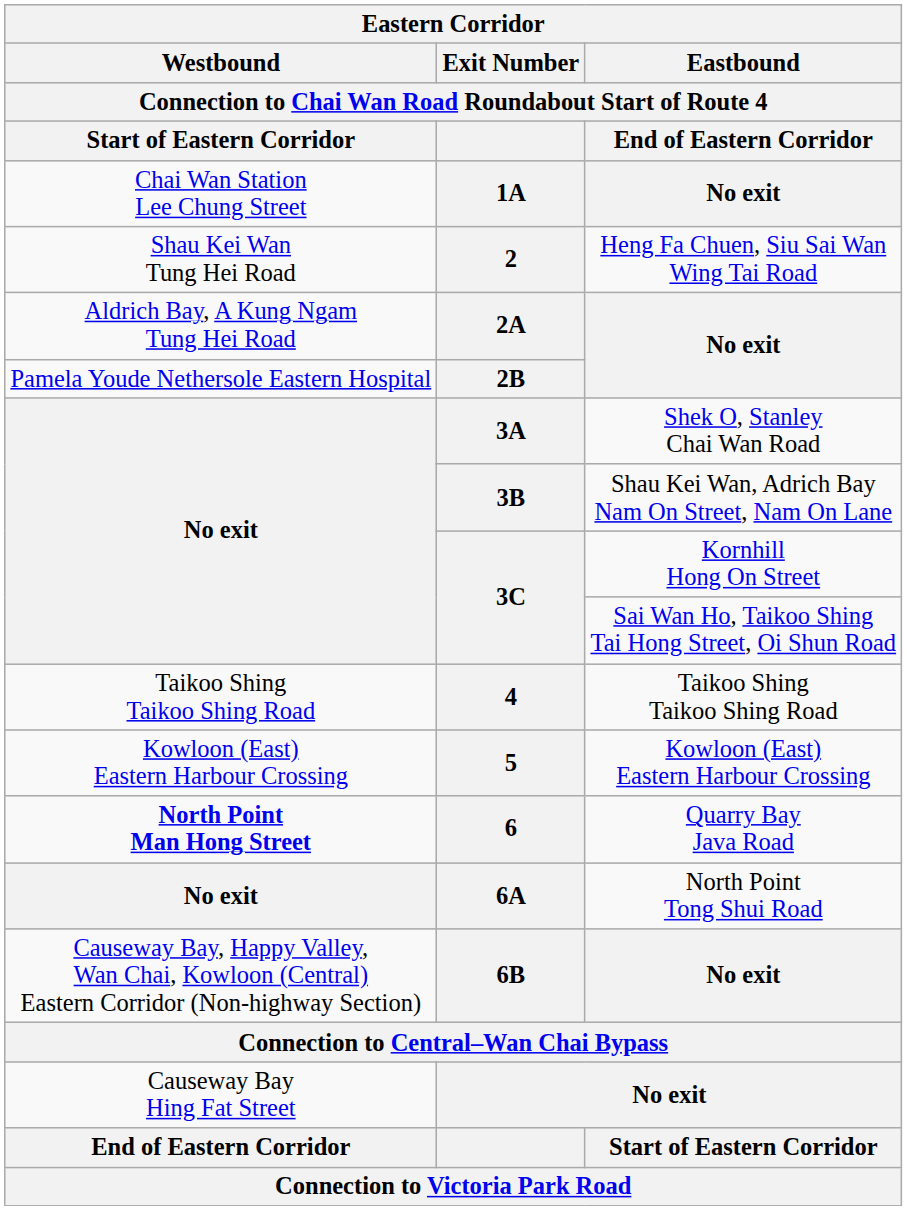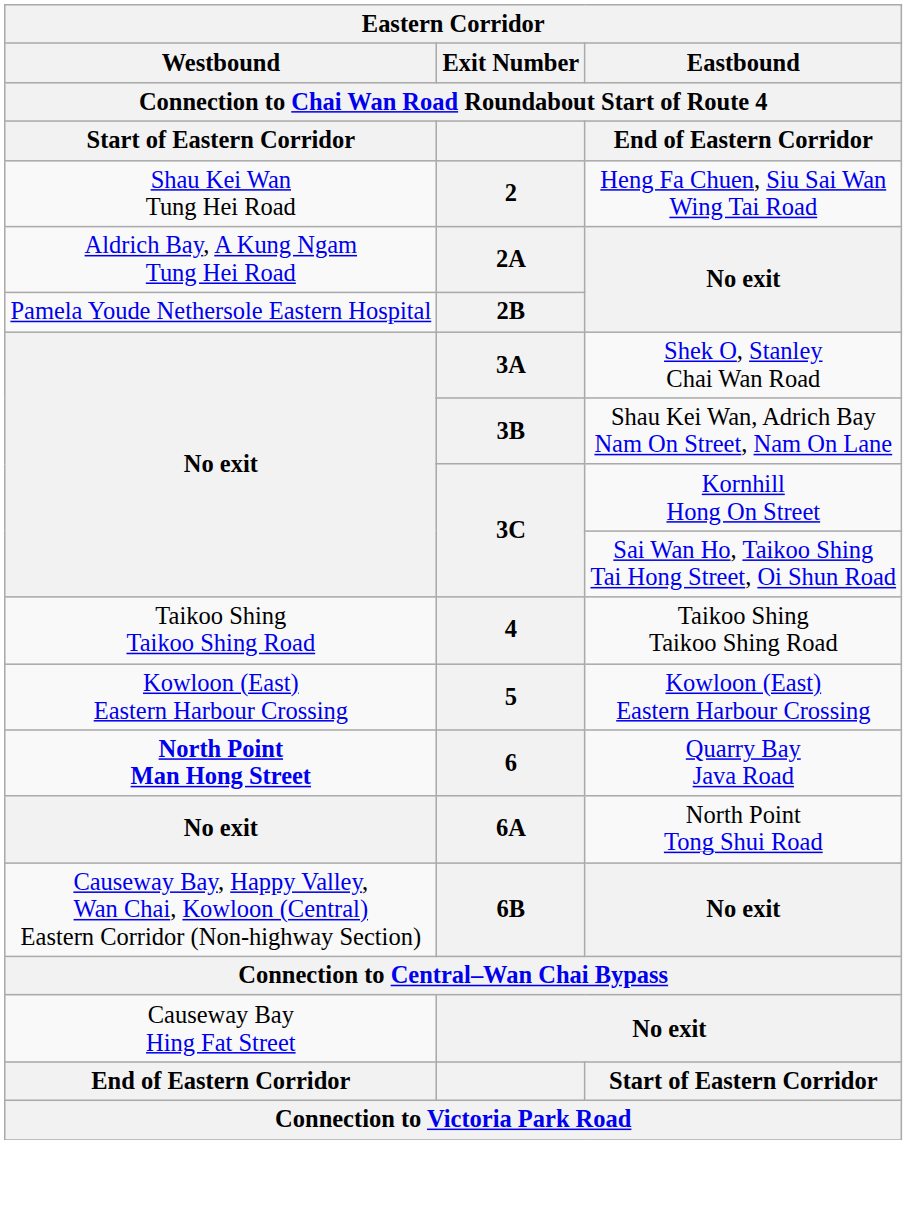- row: Chai Wan Station Lee Chung Street | 1A | No exit
